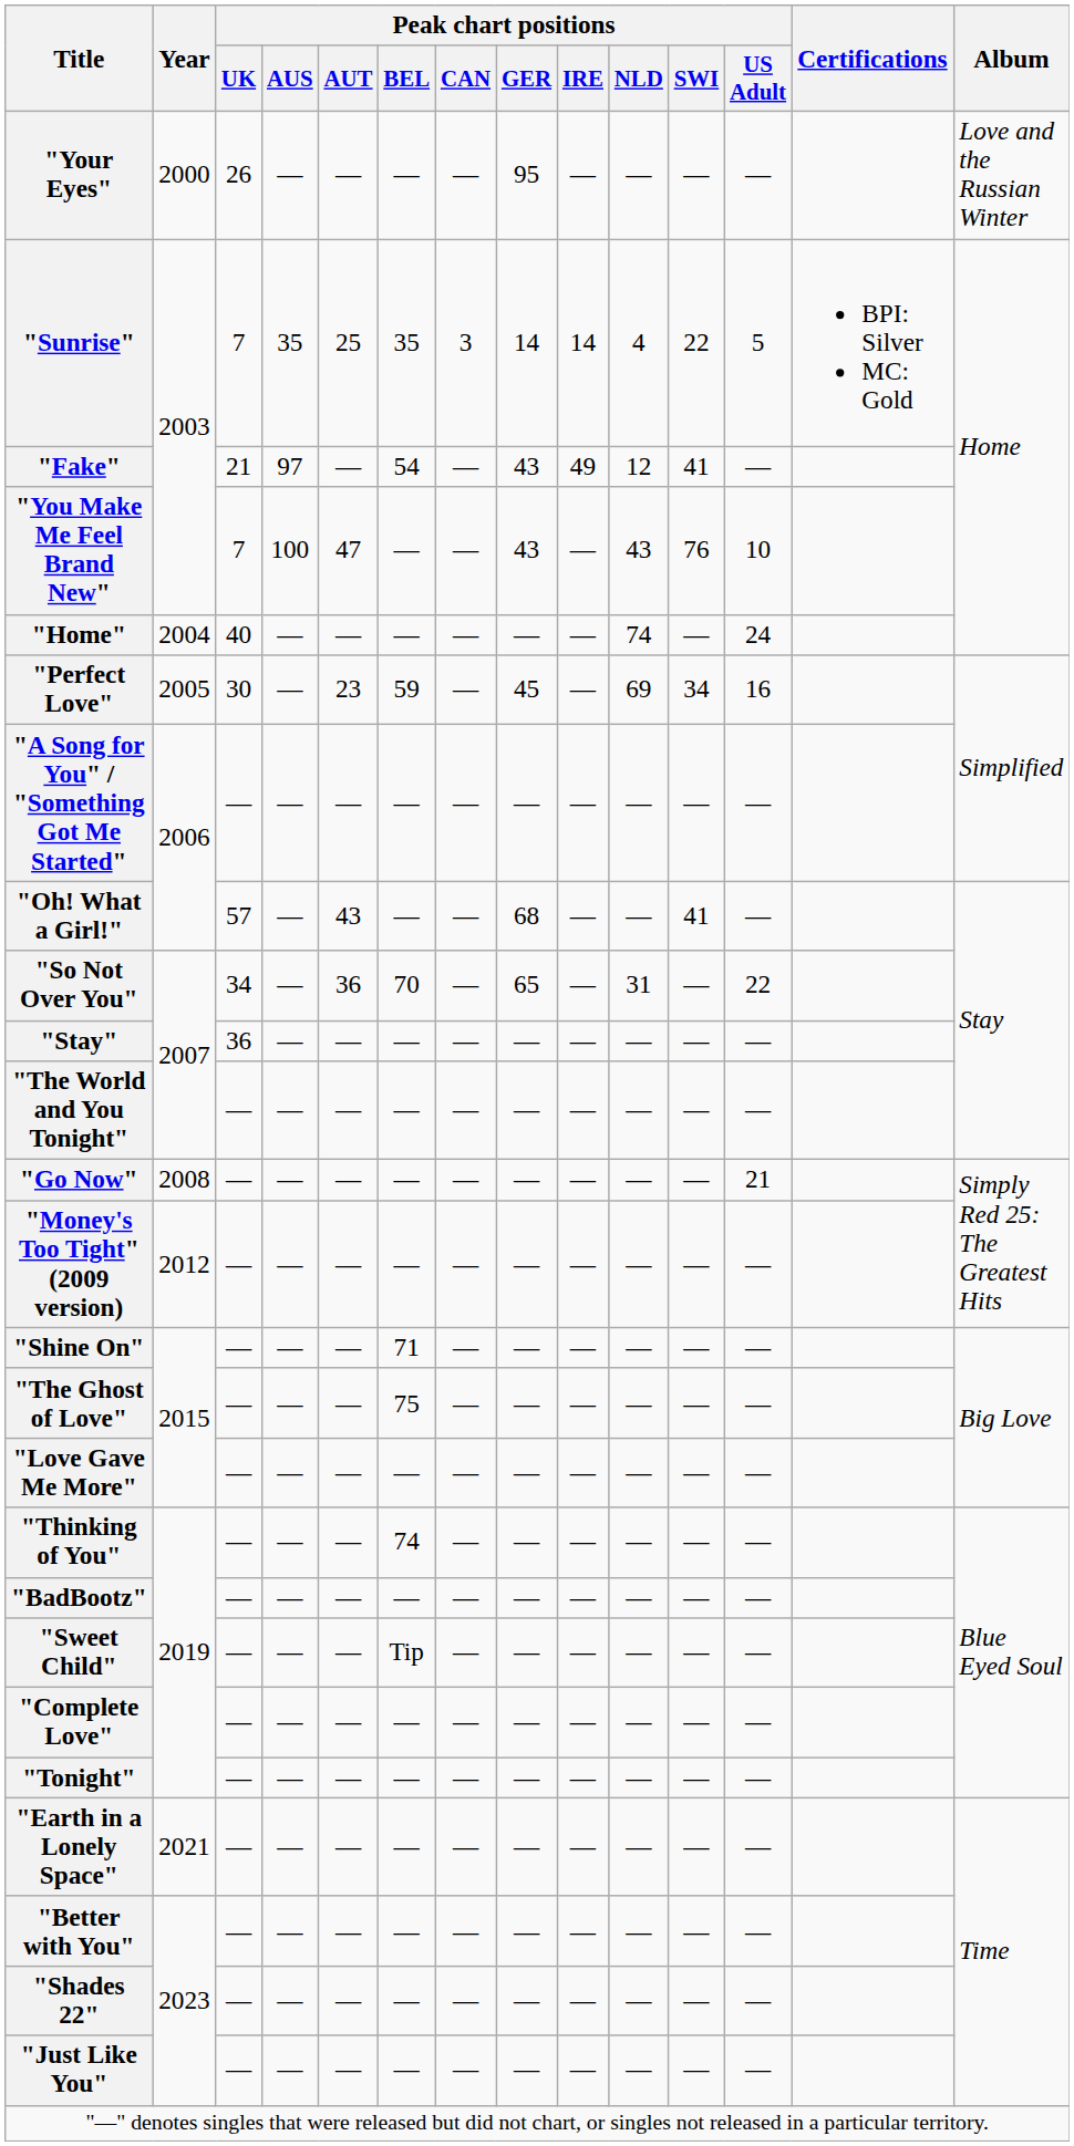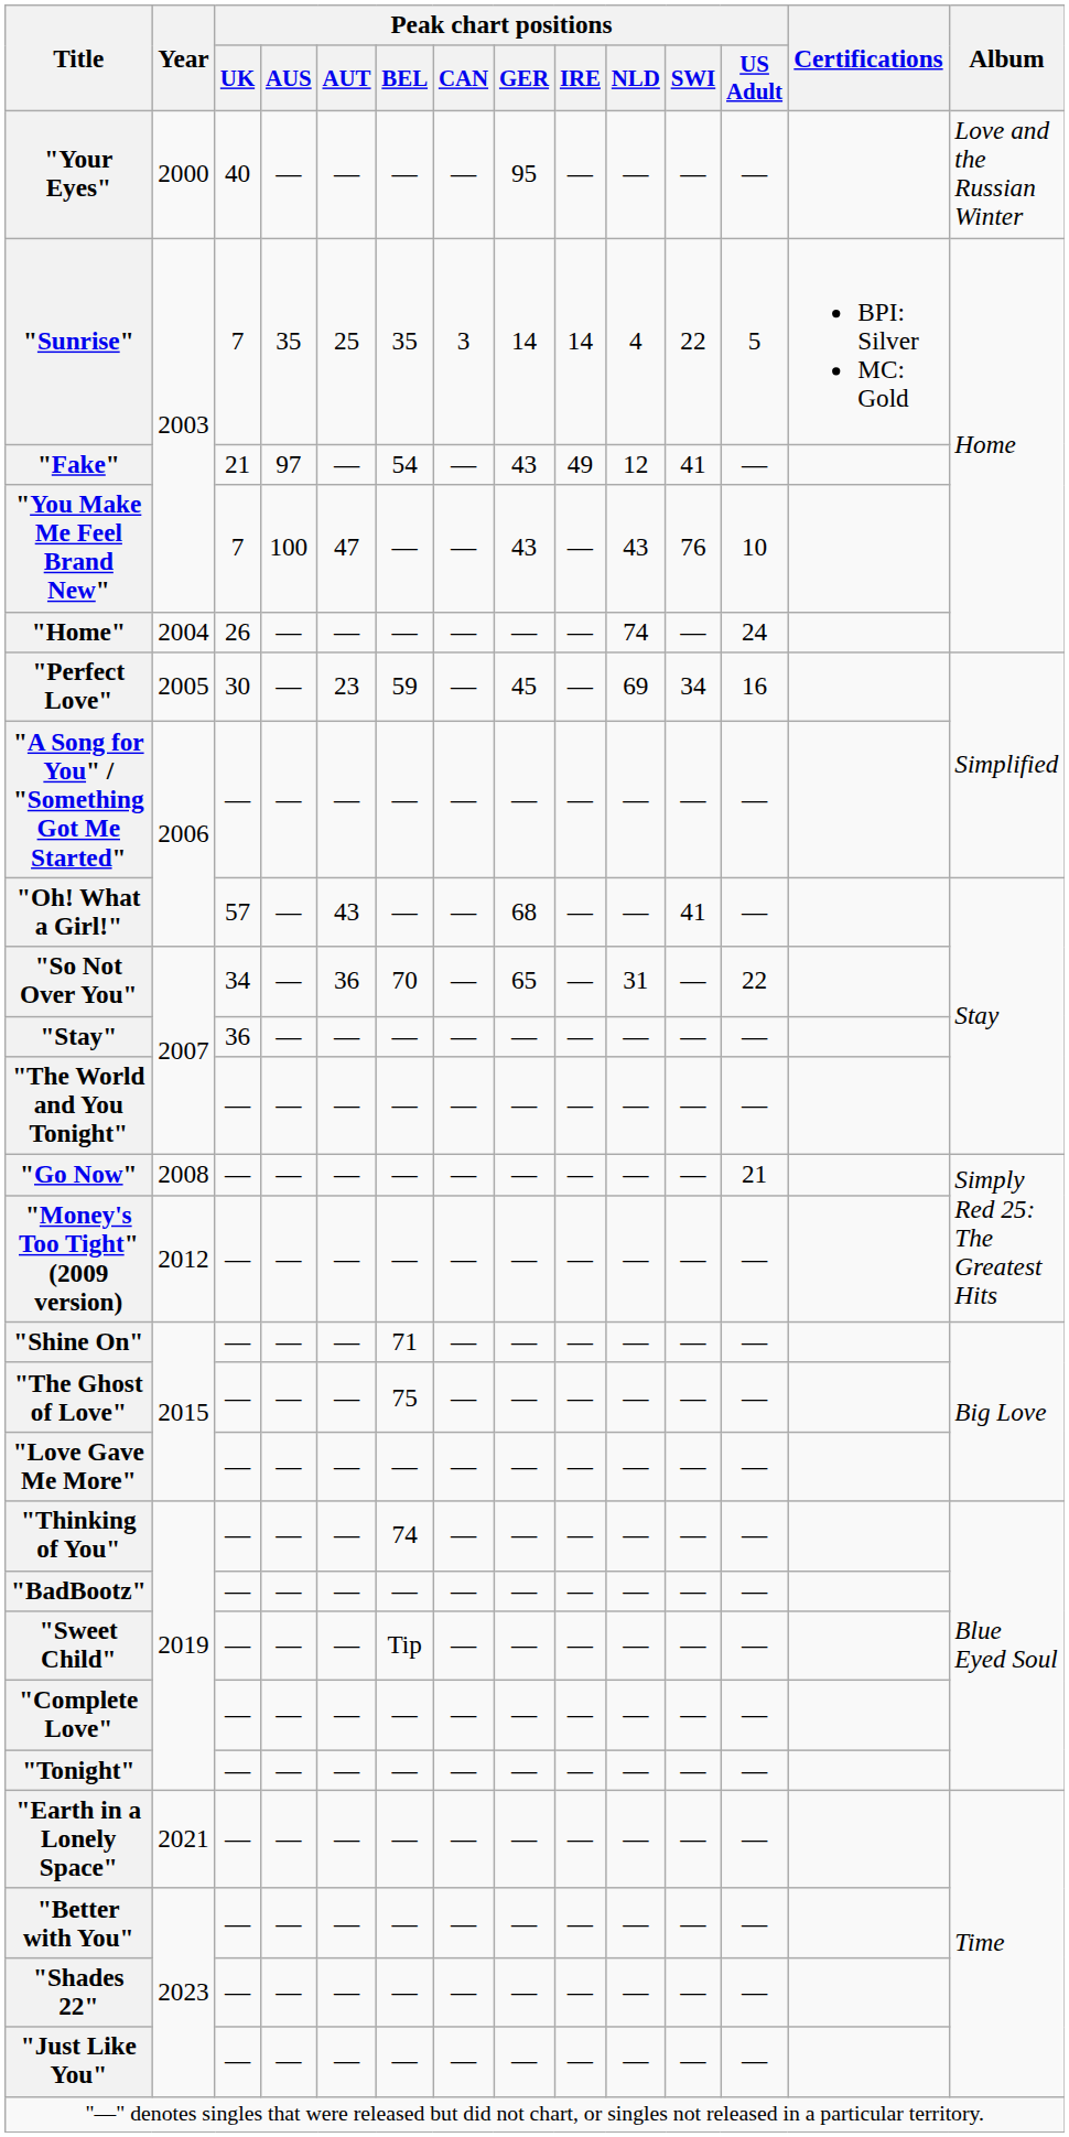"Your Eyes" | Peak chart positions / UK: 26 -> 40
"Home" | Peak chart positions / UK: 40 -> 26
